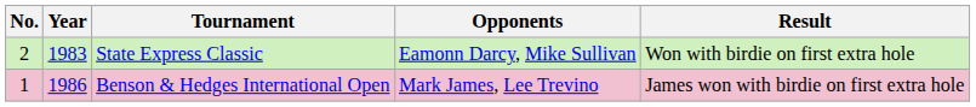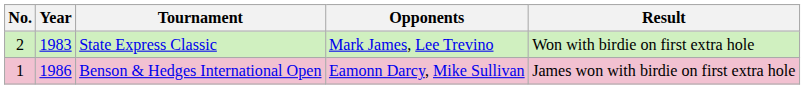State Express Classic | Opponents: Eamonn Darcy, Mike Sullivan -> Mark James, Lee Trevino
Benson & Hedges International Open | Opponents: Mark James, Lee Trevino -> Eamonn Darcy, Mike Sullivan
